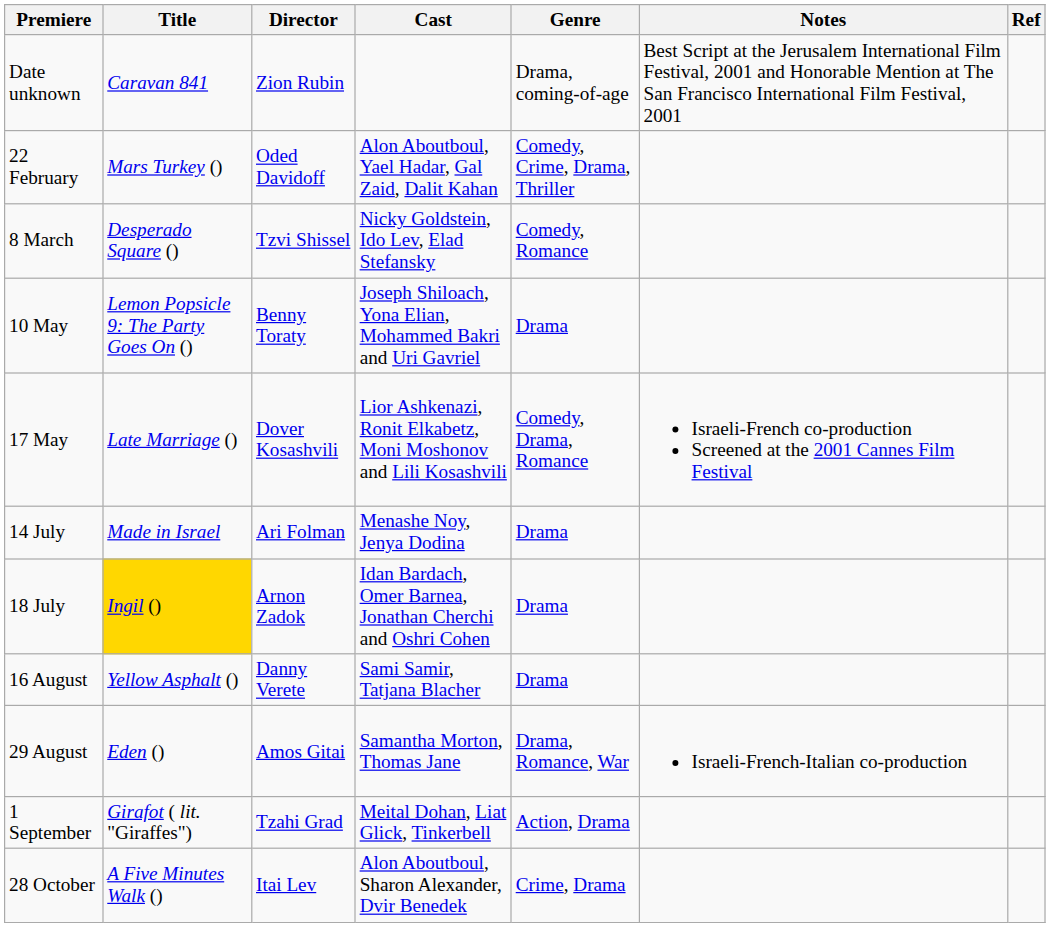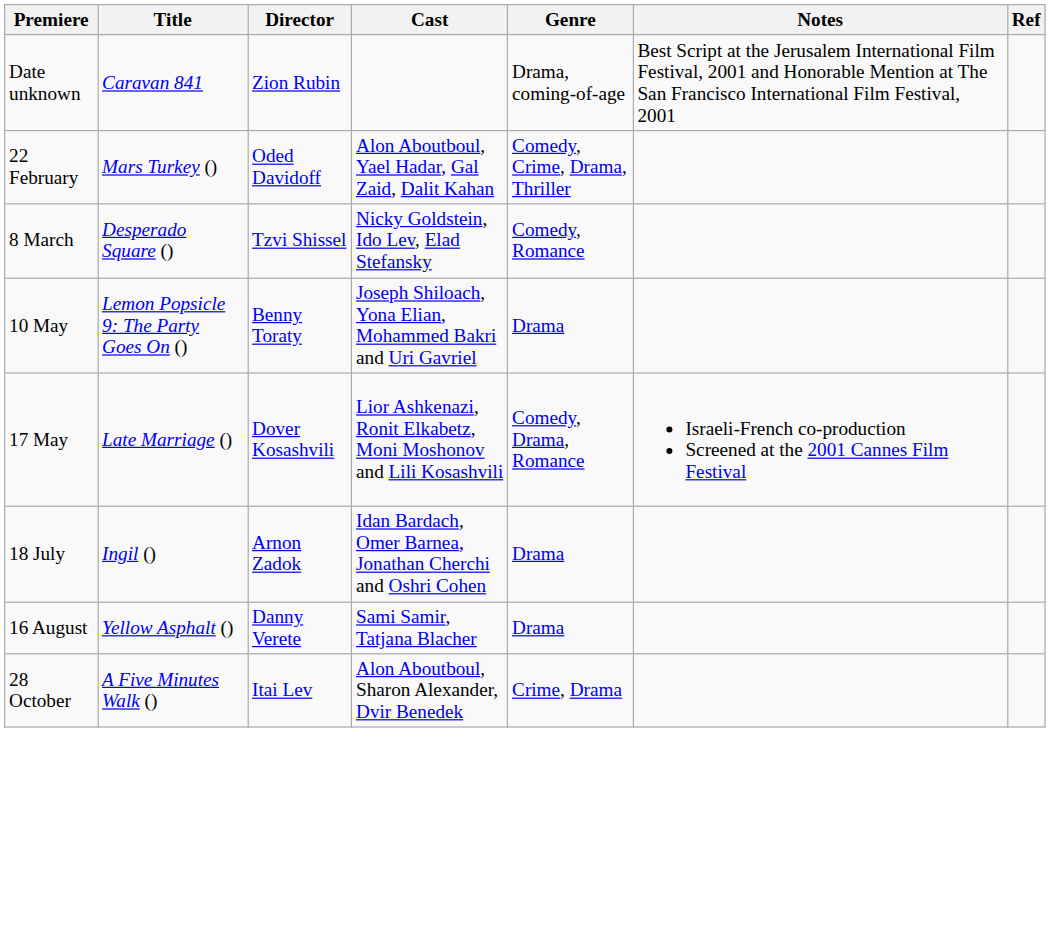- row: 14 July | Made in Israel | Ari Folman | Menashe Noy, Jenya Dodina | Drama
18 July | Title: gold background -> no background
- row: 29 August | Eden () | Amos Gitai | Samantha Morton, Thomas Jane | Drama, Romance, War | Israeli-French-Italian co-production
- row: 1 September | Girafot ( lit. "Giraffes") | Tzahi Grad | Meital Dohan, Liat Glick, Tinkerbell | Action, Drama
